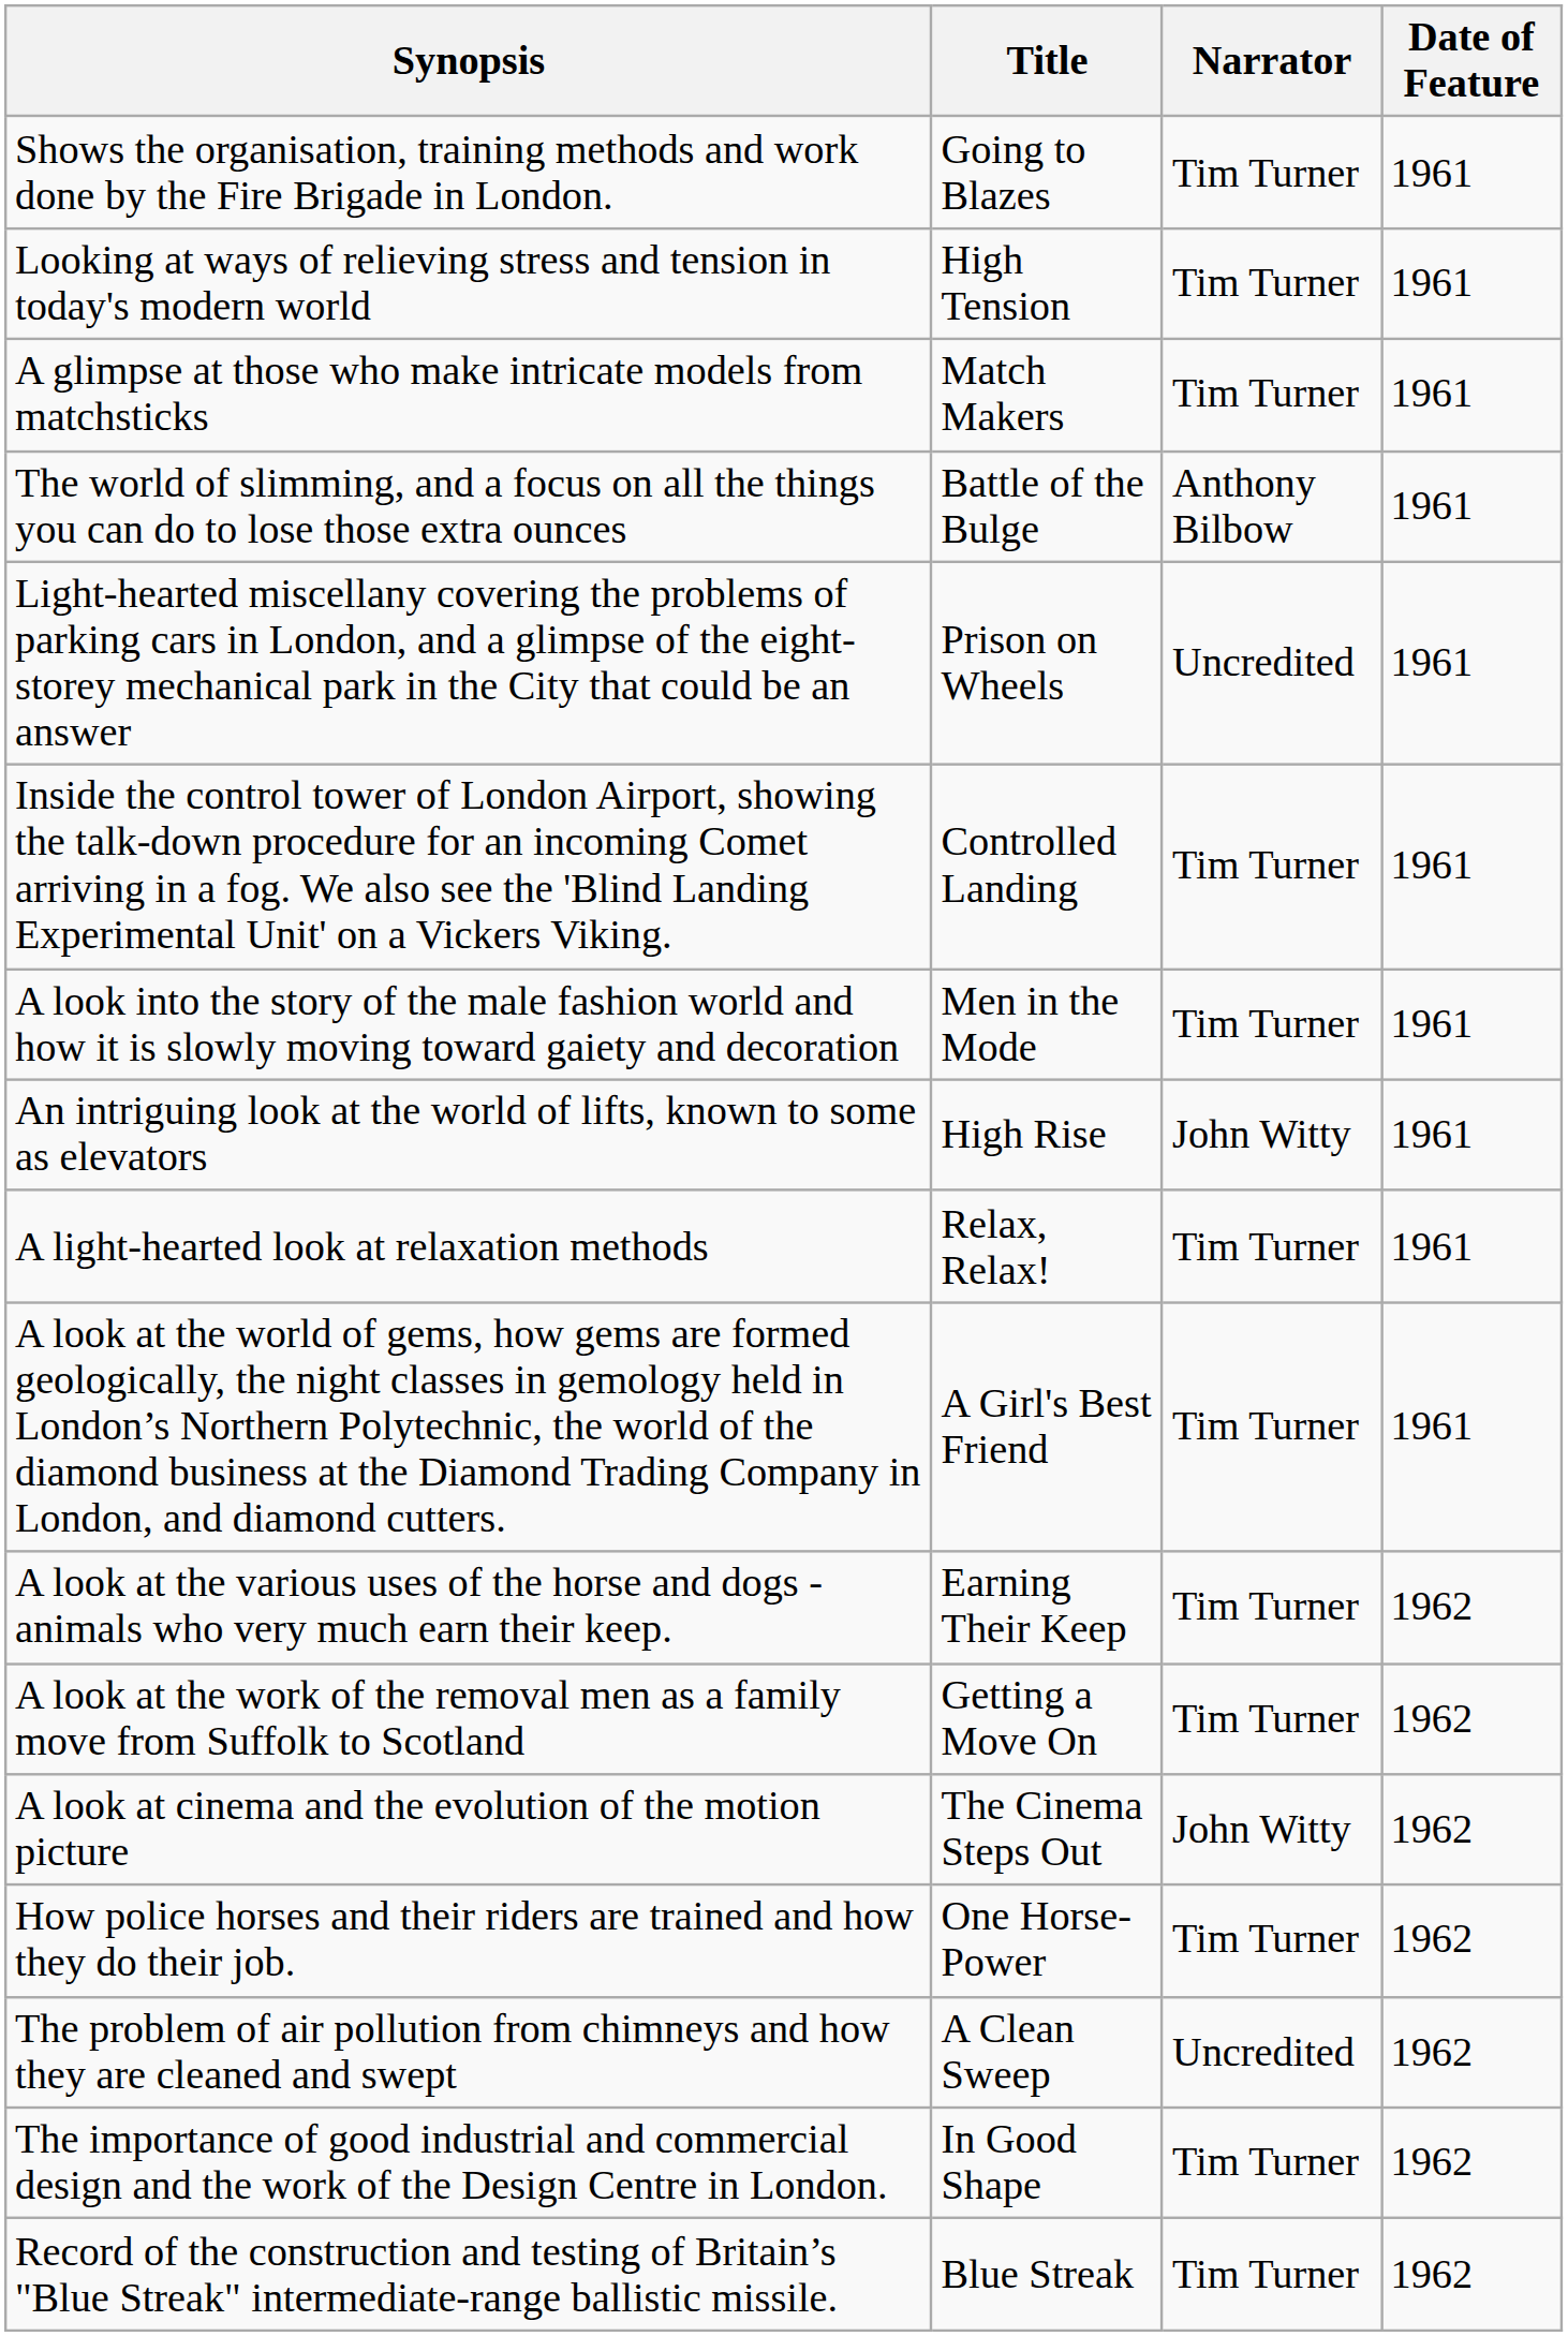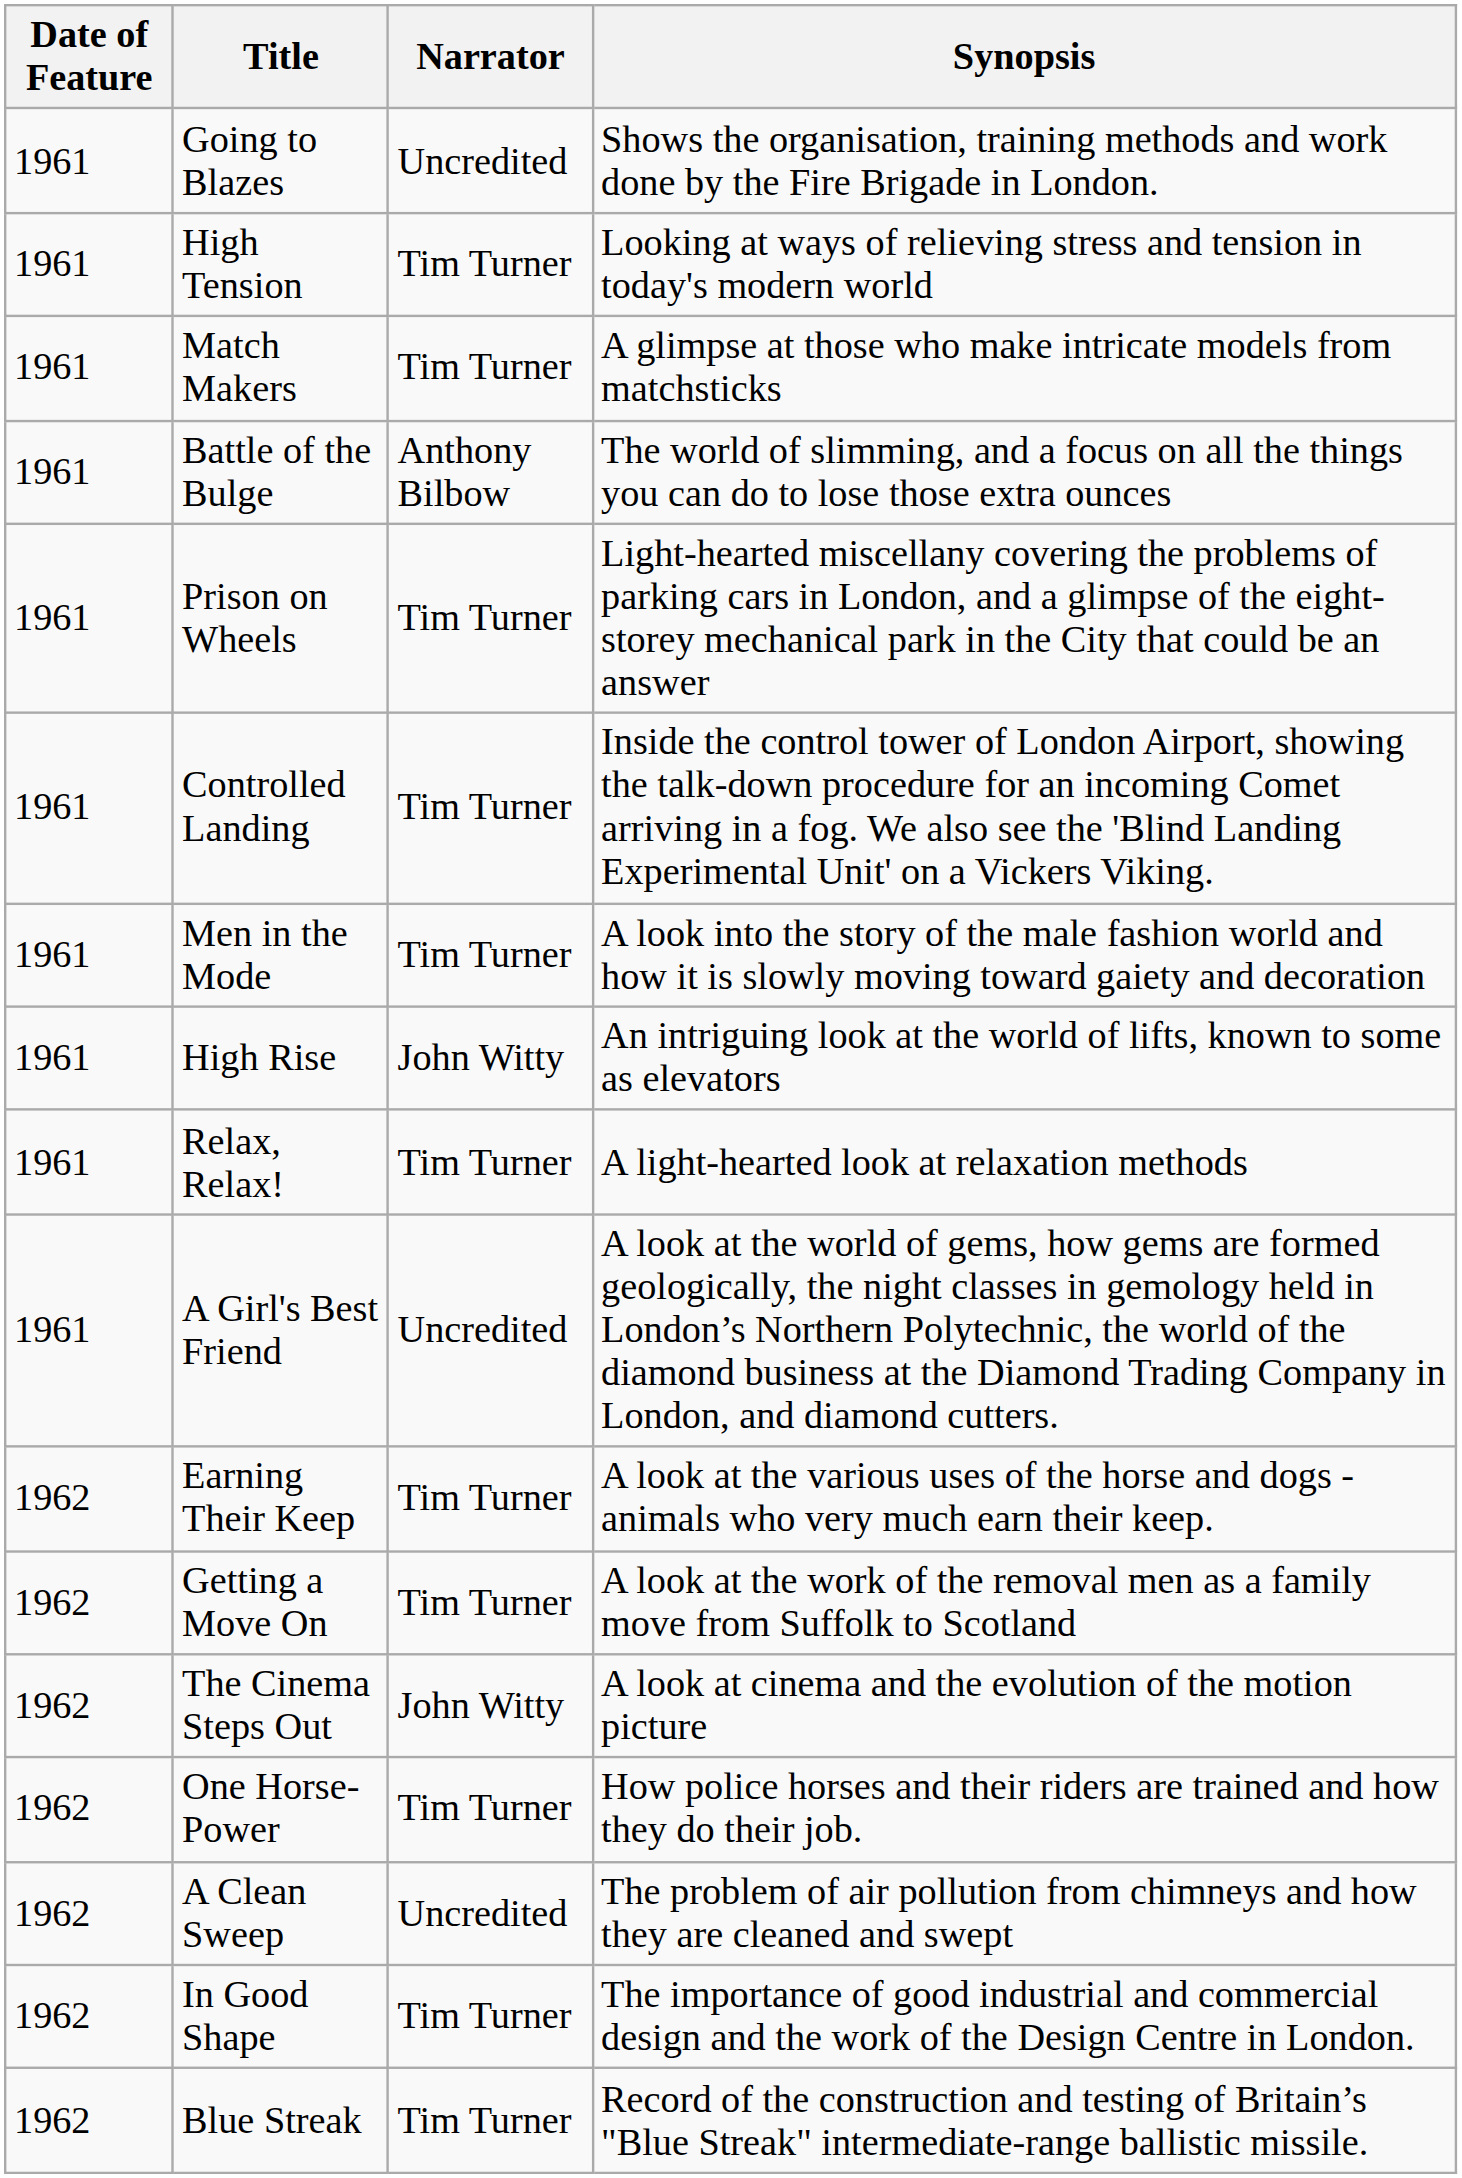columns swapped: Date of Feature <-> Synopsis
Going to Blazes | Narrator: Tim Turner -> Uncredited
Prison on Wheels | Narrator: Uncredited -> Tim Turner
A Girl's Best Friend | Narrator: Tim Turner -> Uncredited
